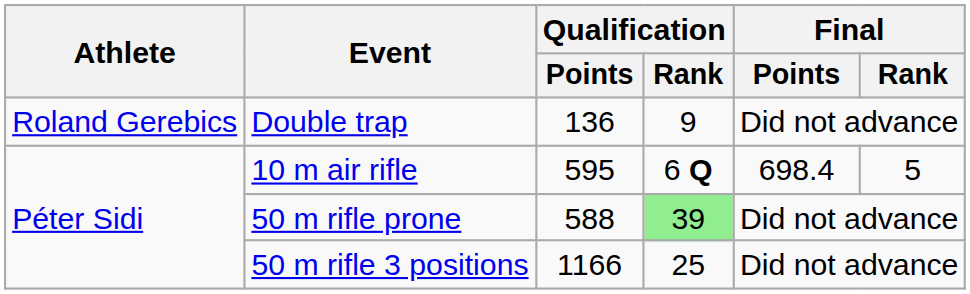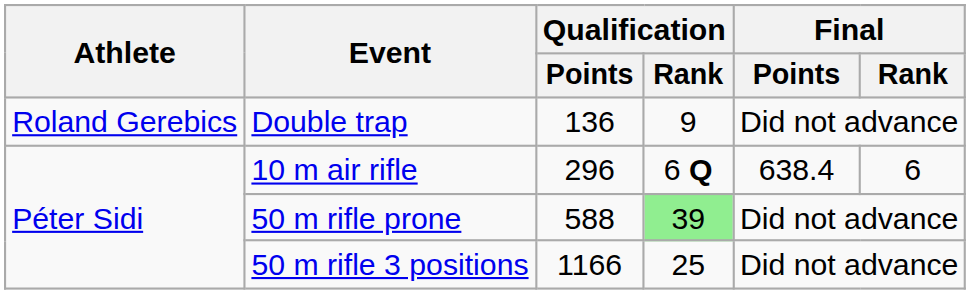10 m air rifle | Qualification / Points: 595 -> 296
10 m air rifle | Final / Points: 698.4 -> 638.4
10 m air rifle | Final / Rank: 5 -> 6
